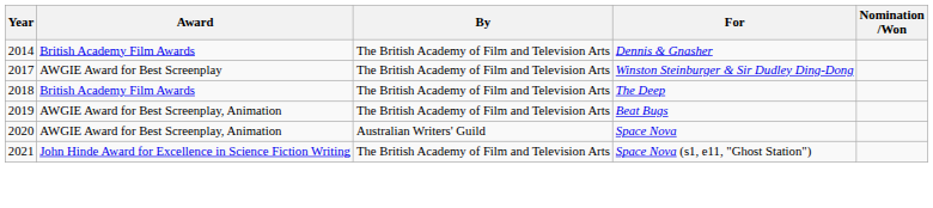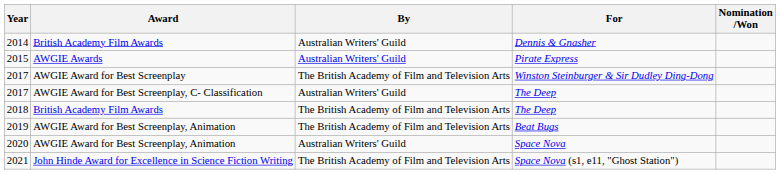2014 | By: The British Academy of Film and Television Arts -> Australian Writers' Guild
+ row: 2015 | AWGIE Awards | Australian Writers' Guild | Pirate Express
+ row: 2017 | AWGIE Award for Best Screenplay, C- Classification | Australian Writers' Guild | The Deep
